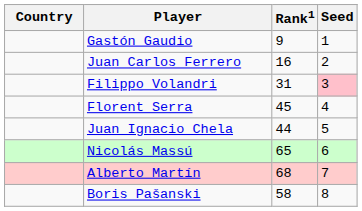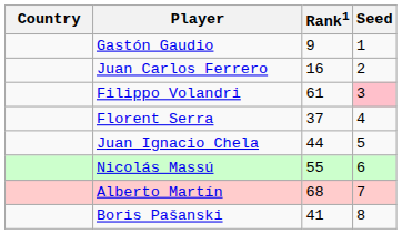Filippo Volandri | Rank1: 31 -> 61
Florent Serra | Rank1: 45 -> 37
Nicolás Massú | Rank1: 65 -> 55
Boris Pašanski | Rank1: 58 -> 41
